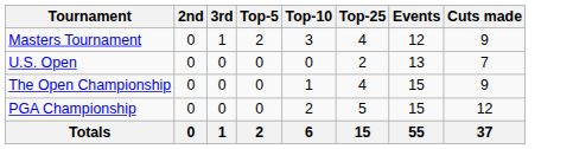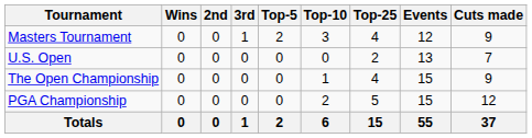+ column: Wins | 0 | 0 | 0 | 0 | 0
